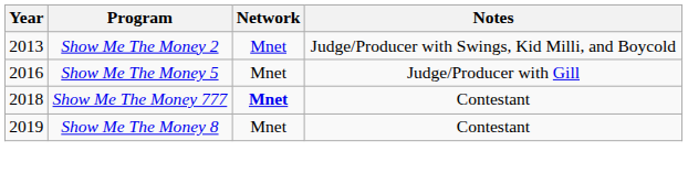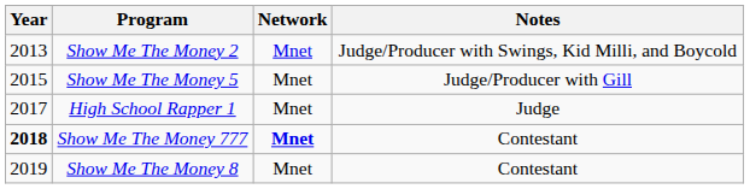Show Me The Money 5 | Year: 2016 -> 2015
+ row: 2017 | High School Rapper 1 | Mnet | Judge
Show Me The Money 777 | Year: normal -> bold
